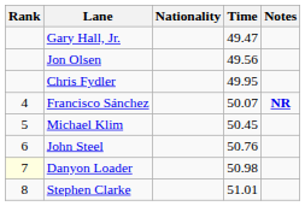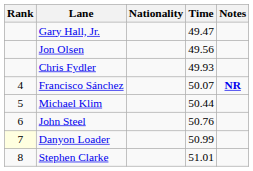Chris Fydler | Time: 49.95 -> 49.93
Michael Klim | Time: 50.45 -> 50.44
Danyon Loader | Time: 50.98 -> 50.99
